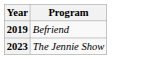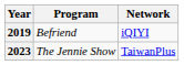+ column: Network | iQIYI | TaiwanPlus
